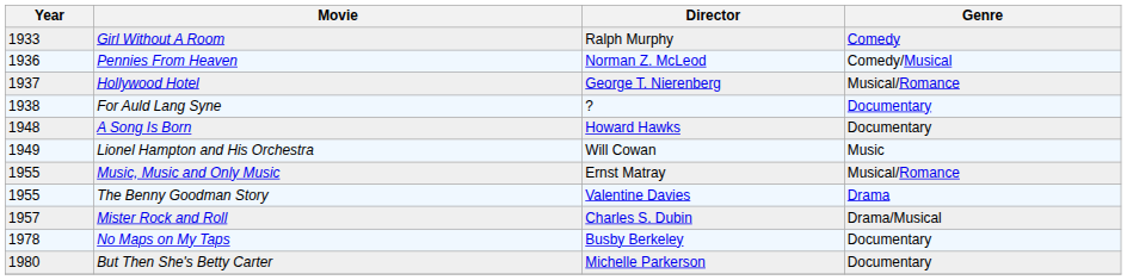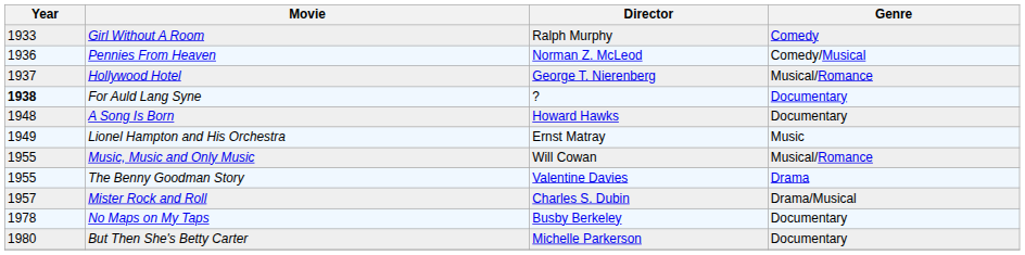For Auld Lang Syne | Year: normal -> bold
Lionel Hampton and His Orchestra | Director: Will Cowan -> Ernst Matray
Music, Music and Only Music | Director: Ernst Matray -> Will Cowan
